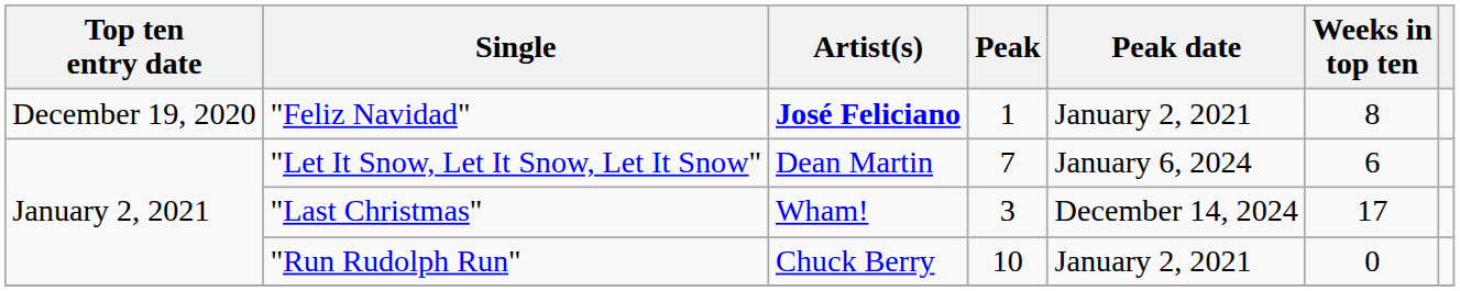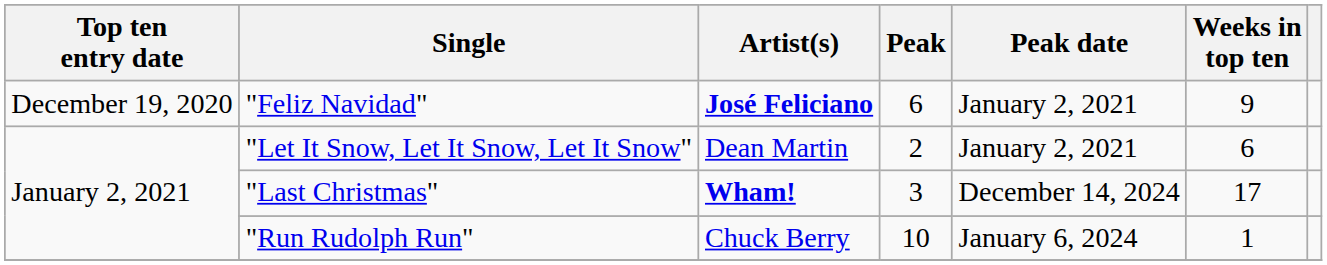"Feliz Navidad" | Peak: 1 -> 6
"Feliz Navidad" | Weeks in top ten: 8 -> 9
"Let It Snow, Let It Snow, Let It Snow" | Peak: 7 -> 2
"Let It Snow, Let It Snow, Let It Snow" | Peak date: January 6, 2024 -> January 2, 2021
"Last Christmas" | Artist(s): normal -> bold
"Run Rudolph Run" | Peak date: January 2, 2021 -> January 6, 2024
"Run Rudolph Run" | Weeks in top ten: 0 -> 1
